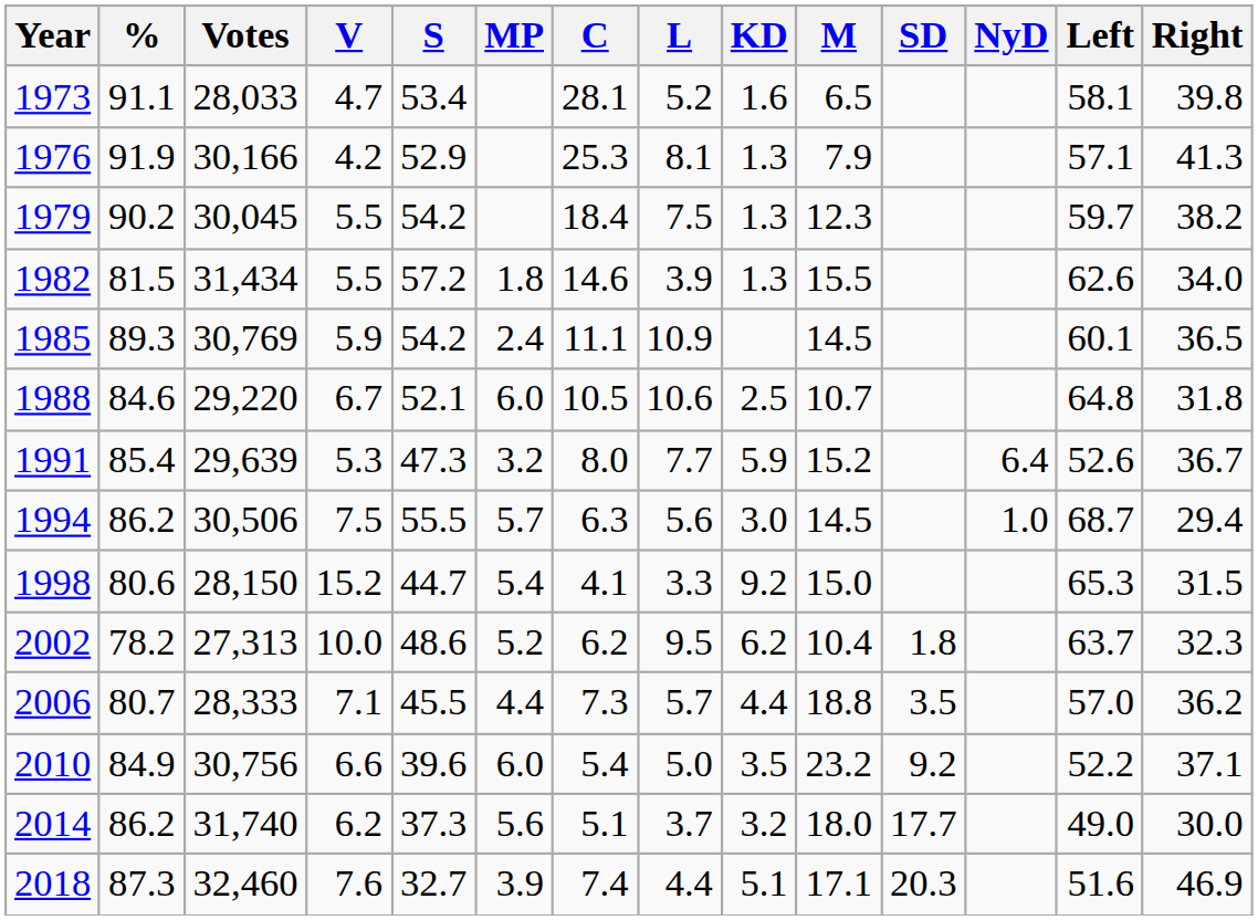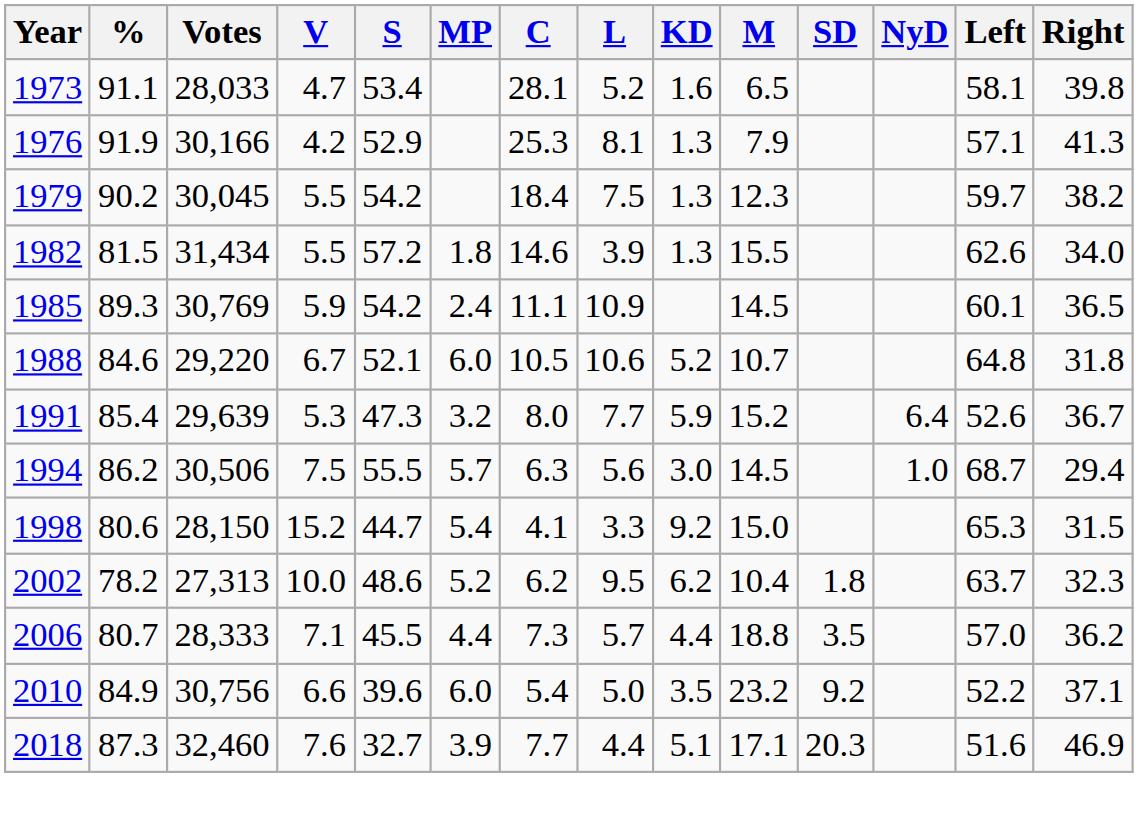1988 | KD: 2.5 -> 5.2
- row: 2014 | 86.2 | 31,740 | 6.2 | 37.3 | 5.6 | 5.1 | 3.7 | 3.2 | 18.0 | 17.7 | 49.0 | 30.0
2018 | C: 7.4 -> 7.7
